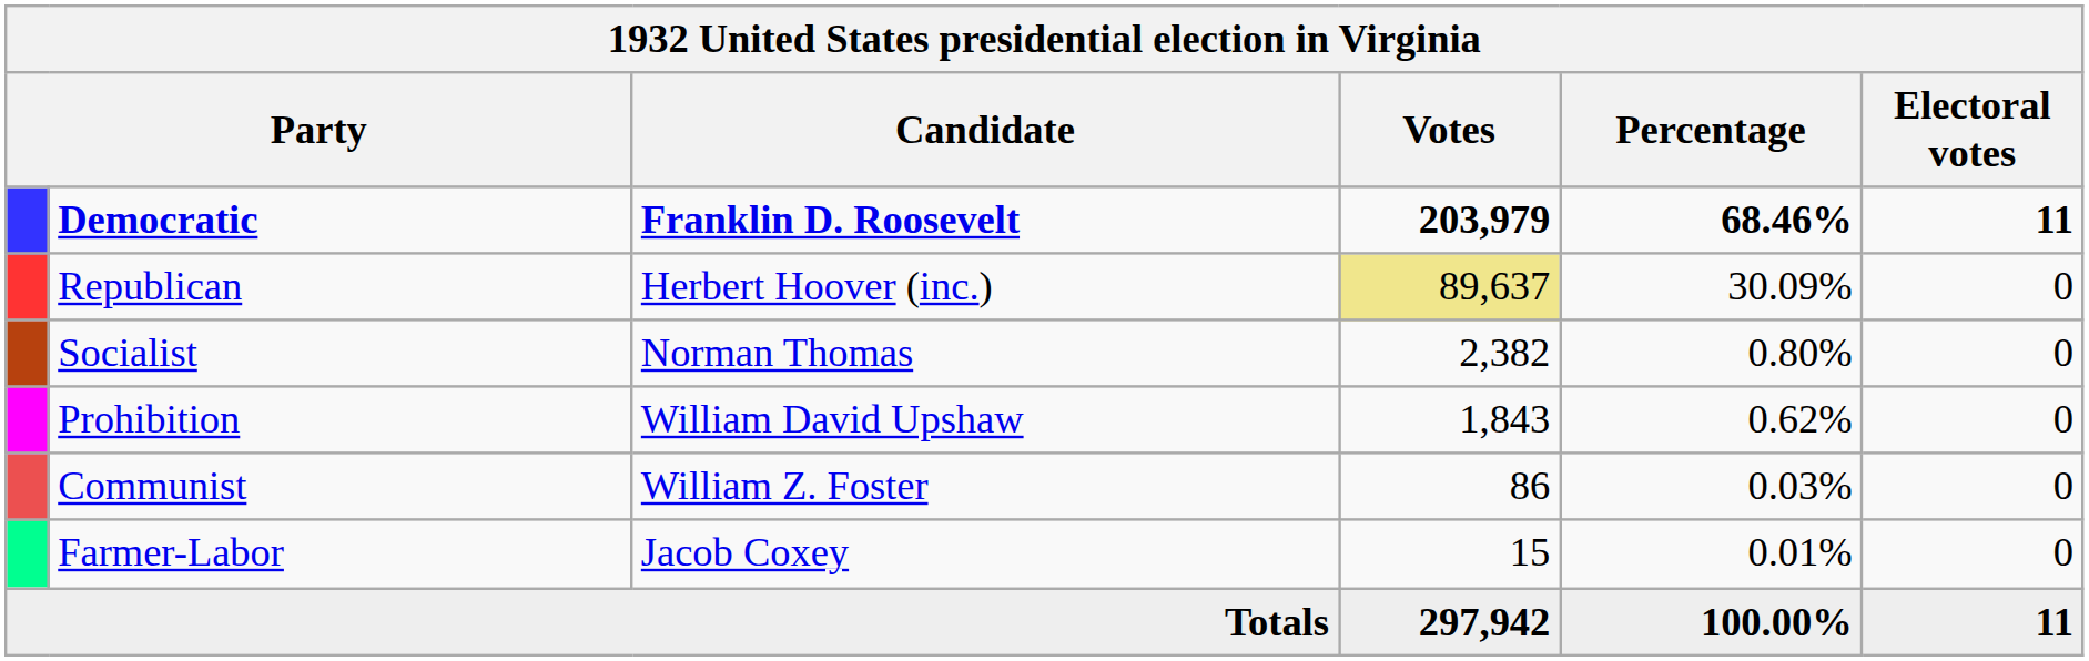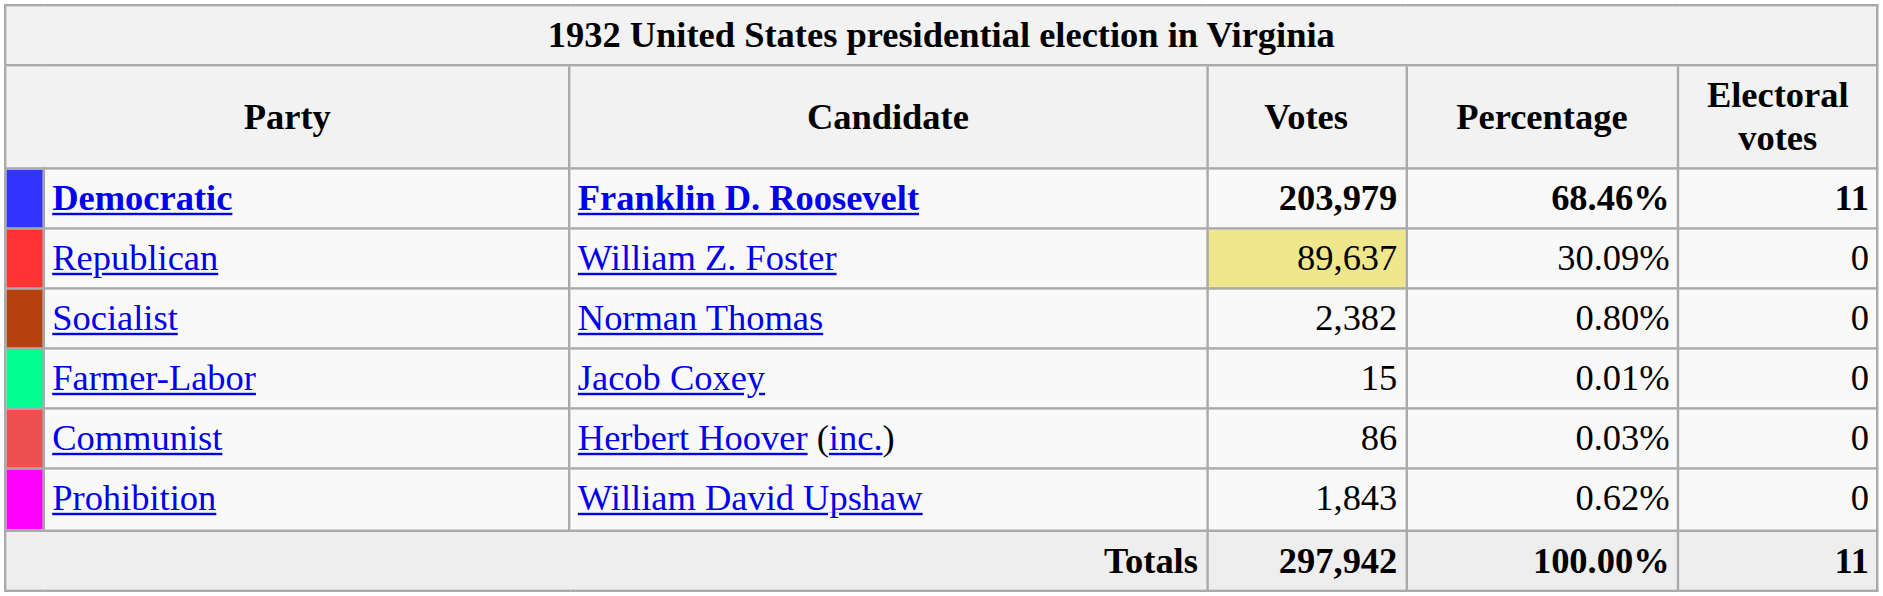Republican | Candidate: Herbert Hoover (inc.) -> William Z. Foster
rows swapped: Prohibition <-> Farmer-Labor
Communist | Candidate: William Z. Foster -> Herbert Hoover (inc.)
